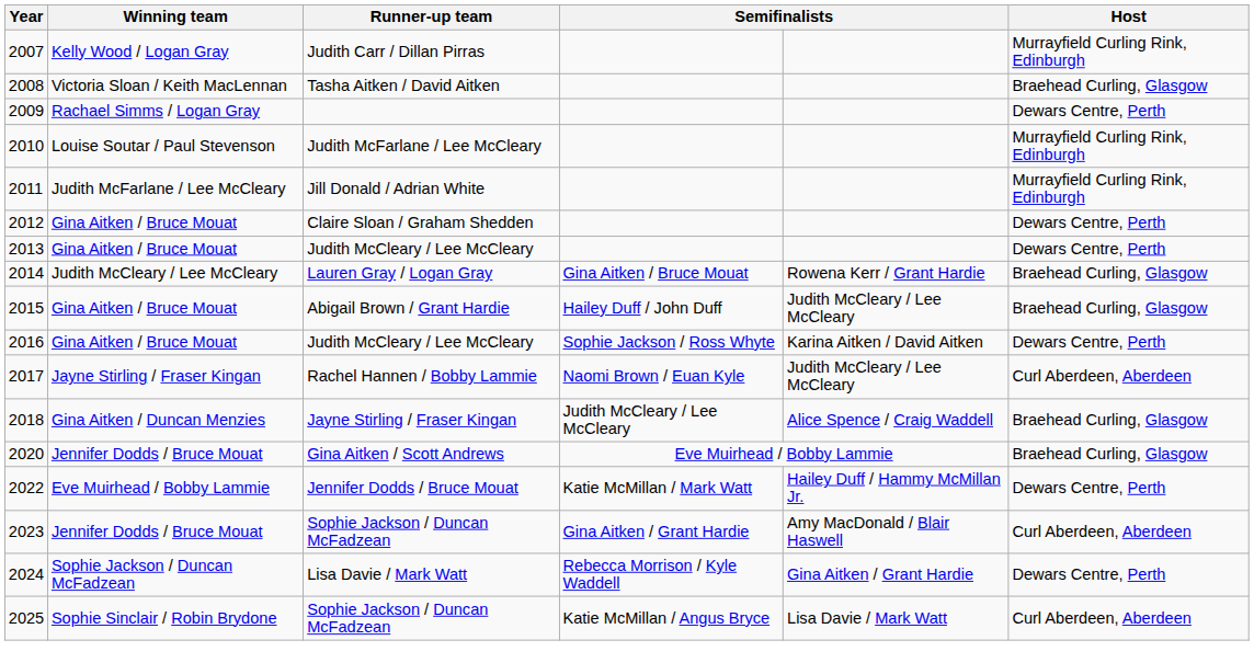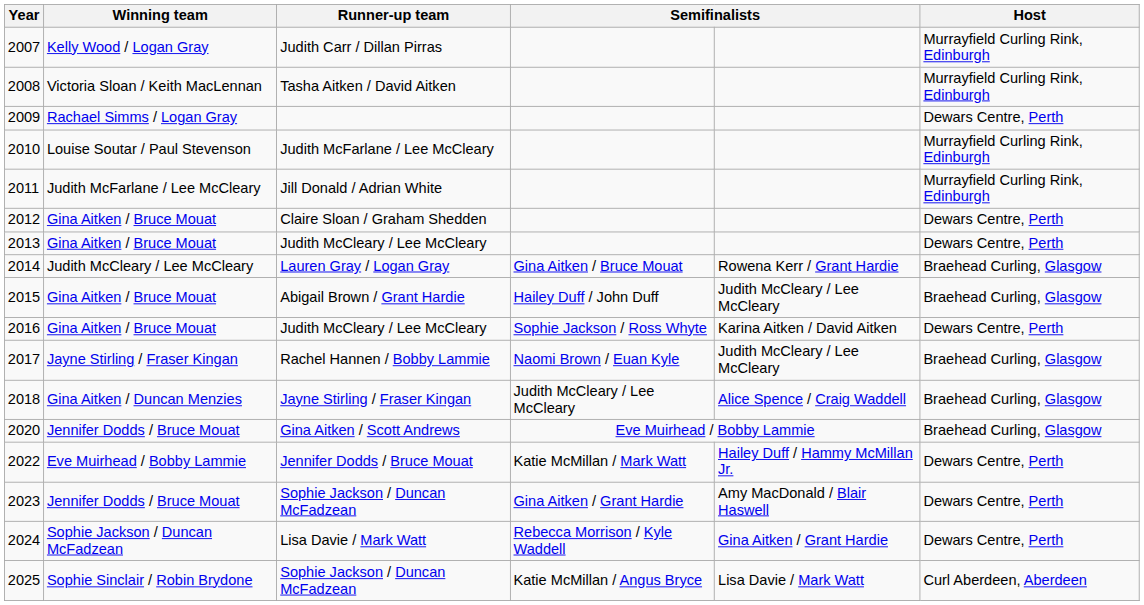2008 | Host: Braehead Curling, Glasgow -> Murrayfield Curling Rink, Edinburgh
2017 | Host: Curl Aberdeen, Aberdeen -> Braehead Curling, Glasgow
2023 | Host: Curl Aberdeen, Aberdeen -> Dewars Centre, Perth
